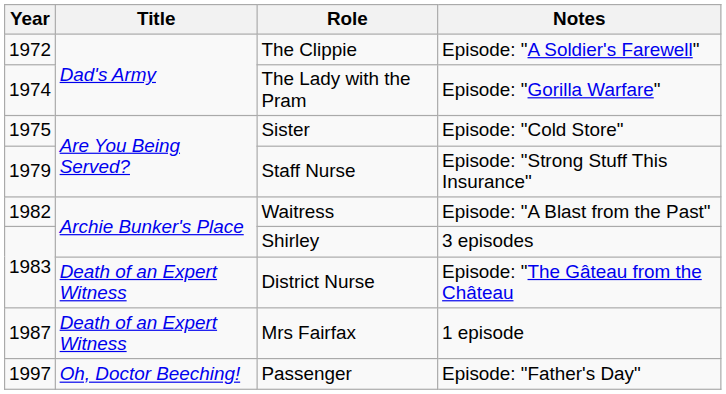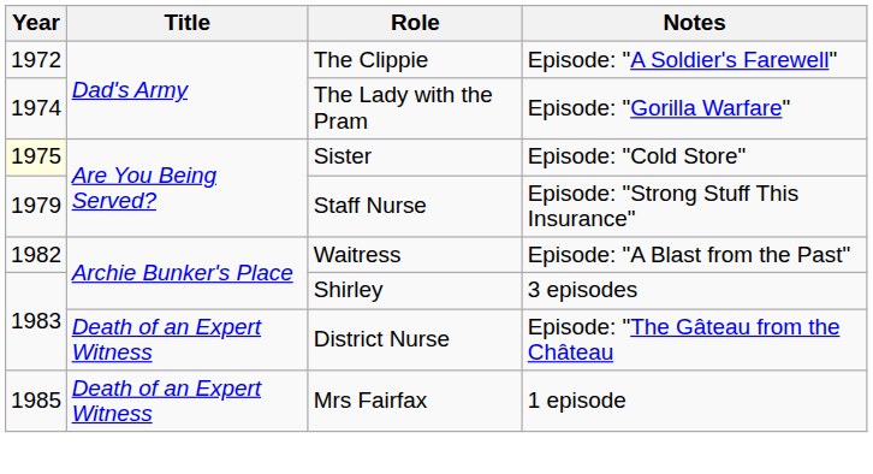Sister | Year: no background -> lightyellow background
Mrs Fairfax | Year: 1987 -> 1985
- row: 1997 | Oh, Doctor Beeching! | Passenger | Episode: "Father's Day"
